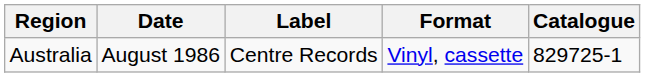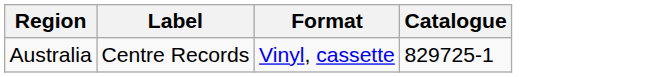- column: Date | August 1986
